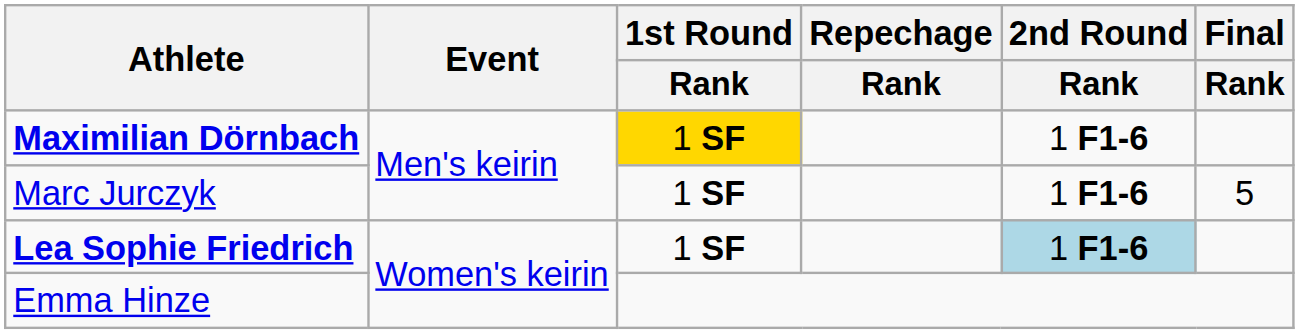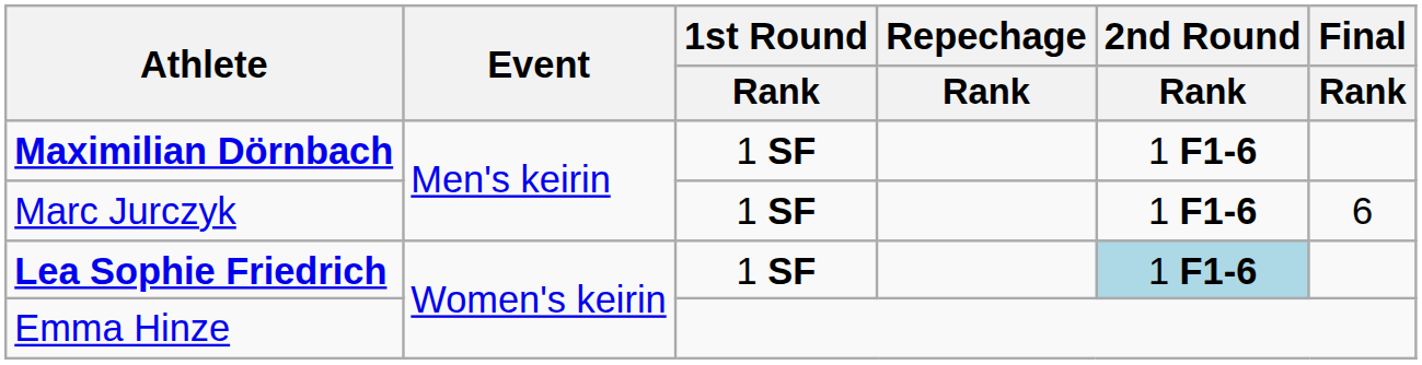Maximilian Dörnbach | 1st Round / Rank: gold background -> no background
Marc Jurczyk | Final / Rank: 5 -> 6
